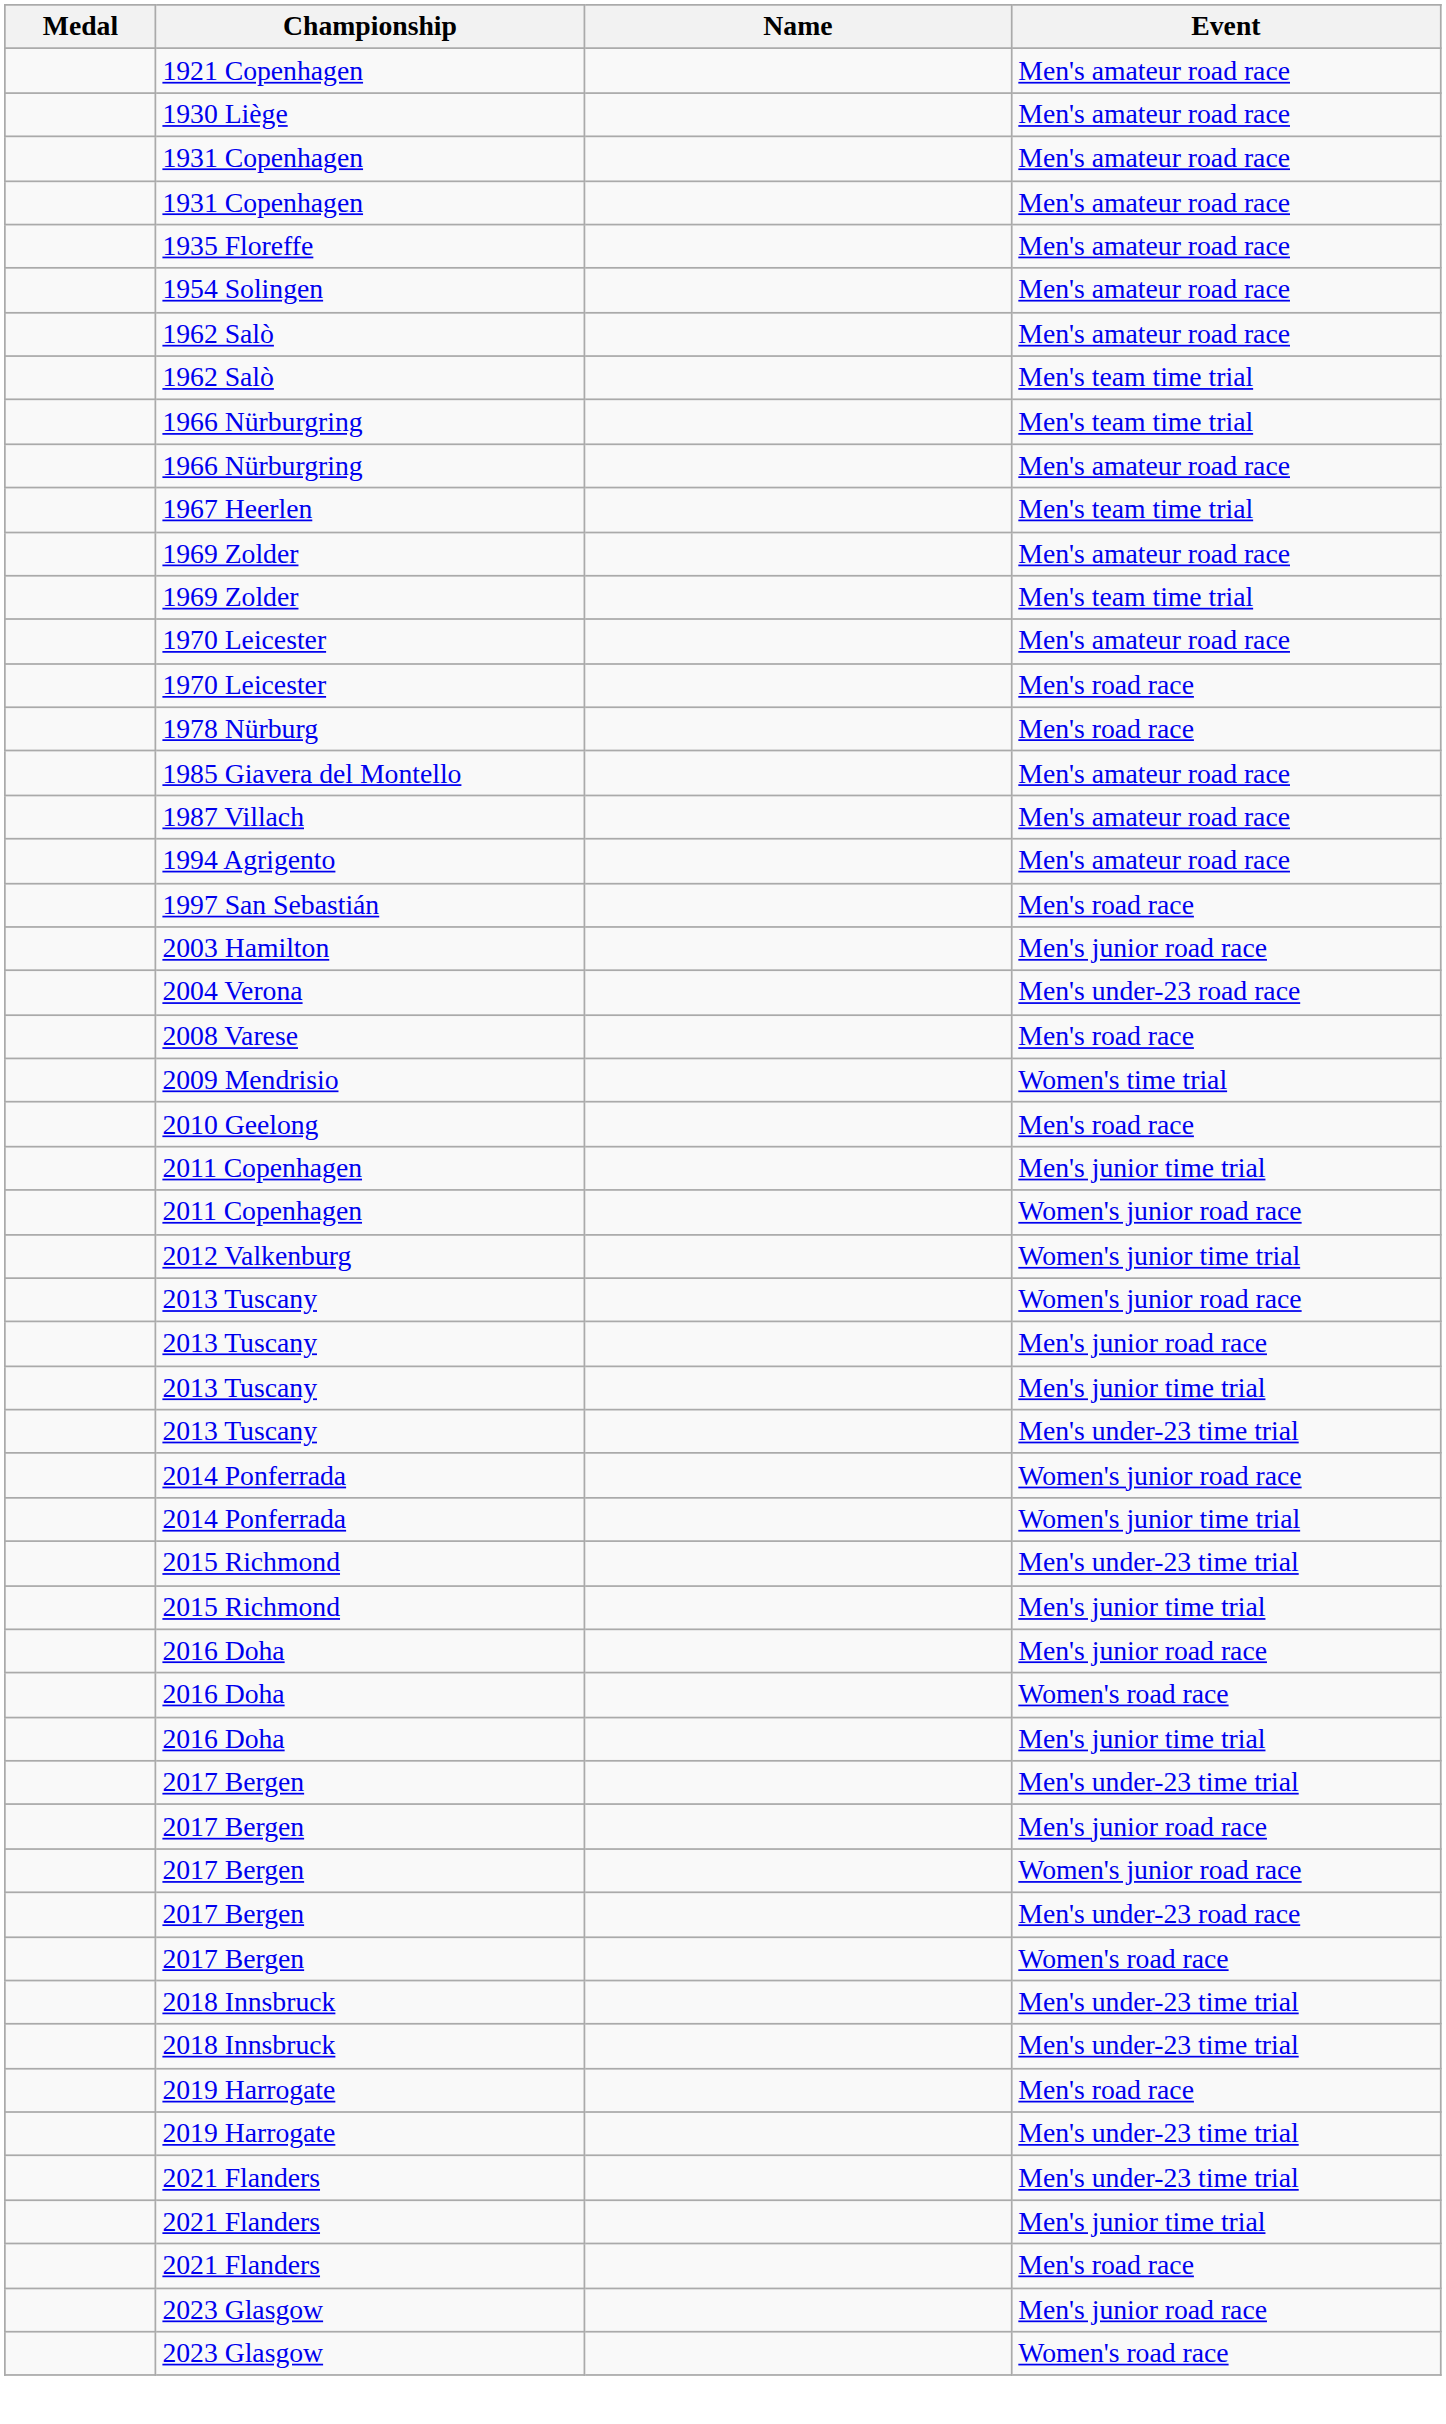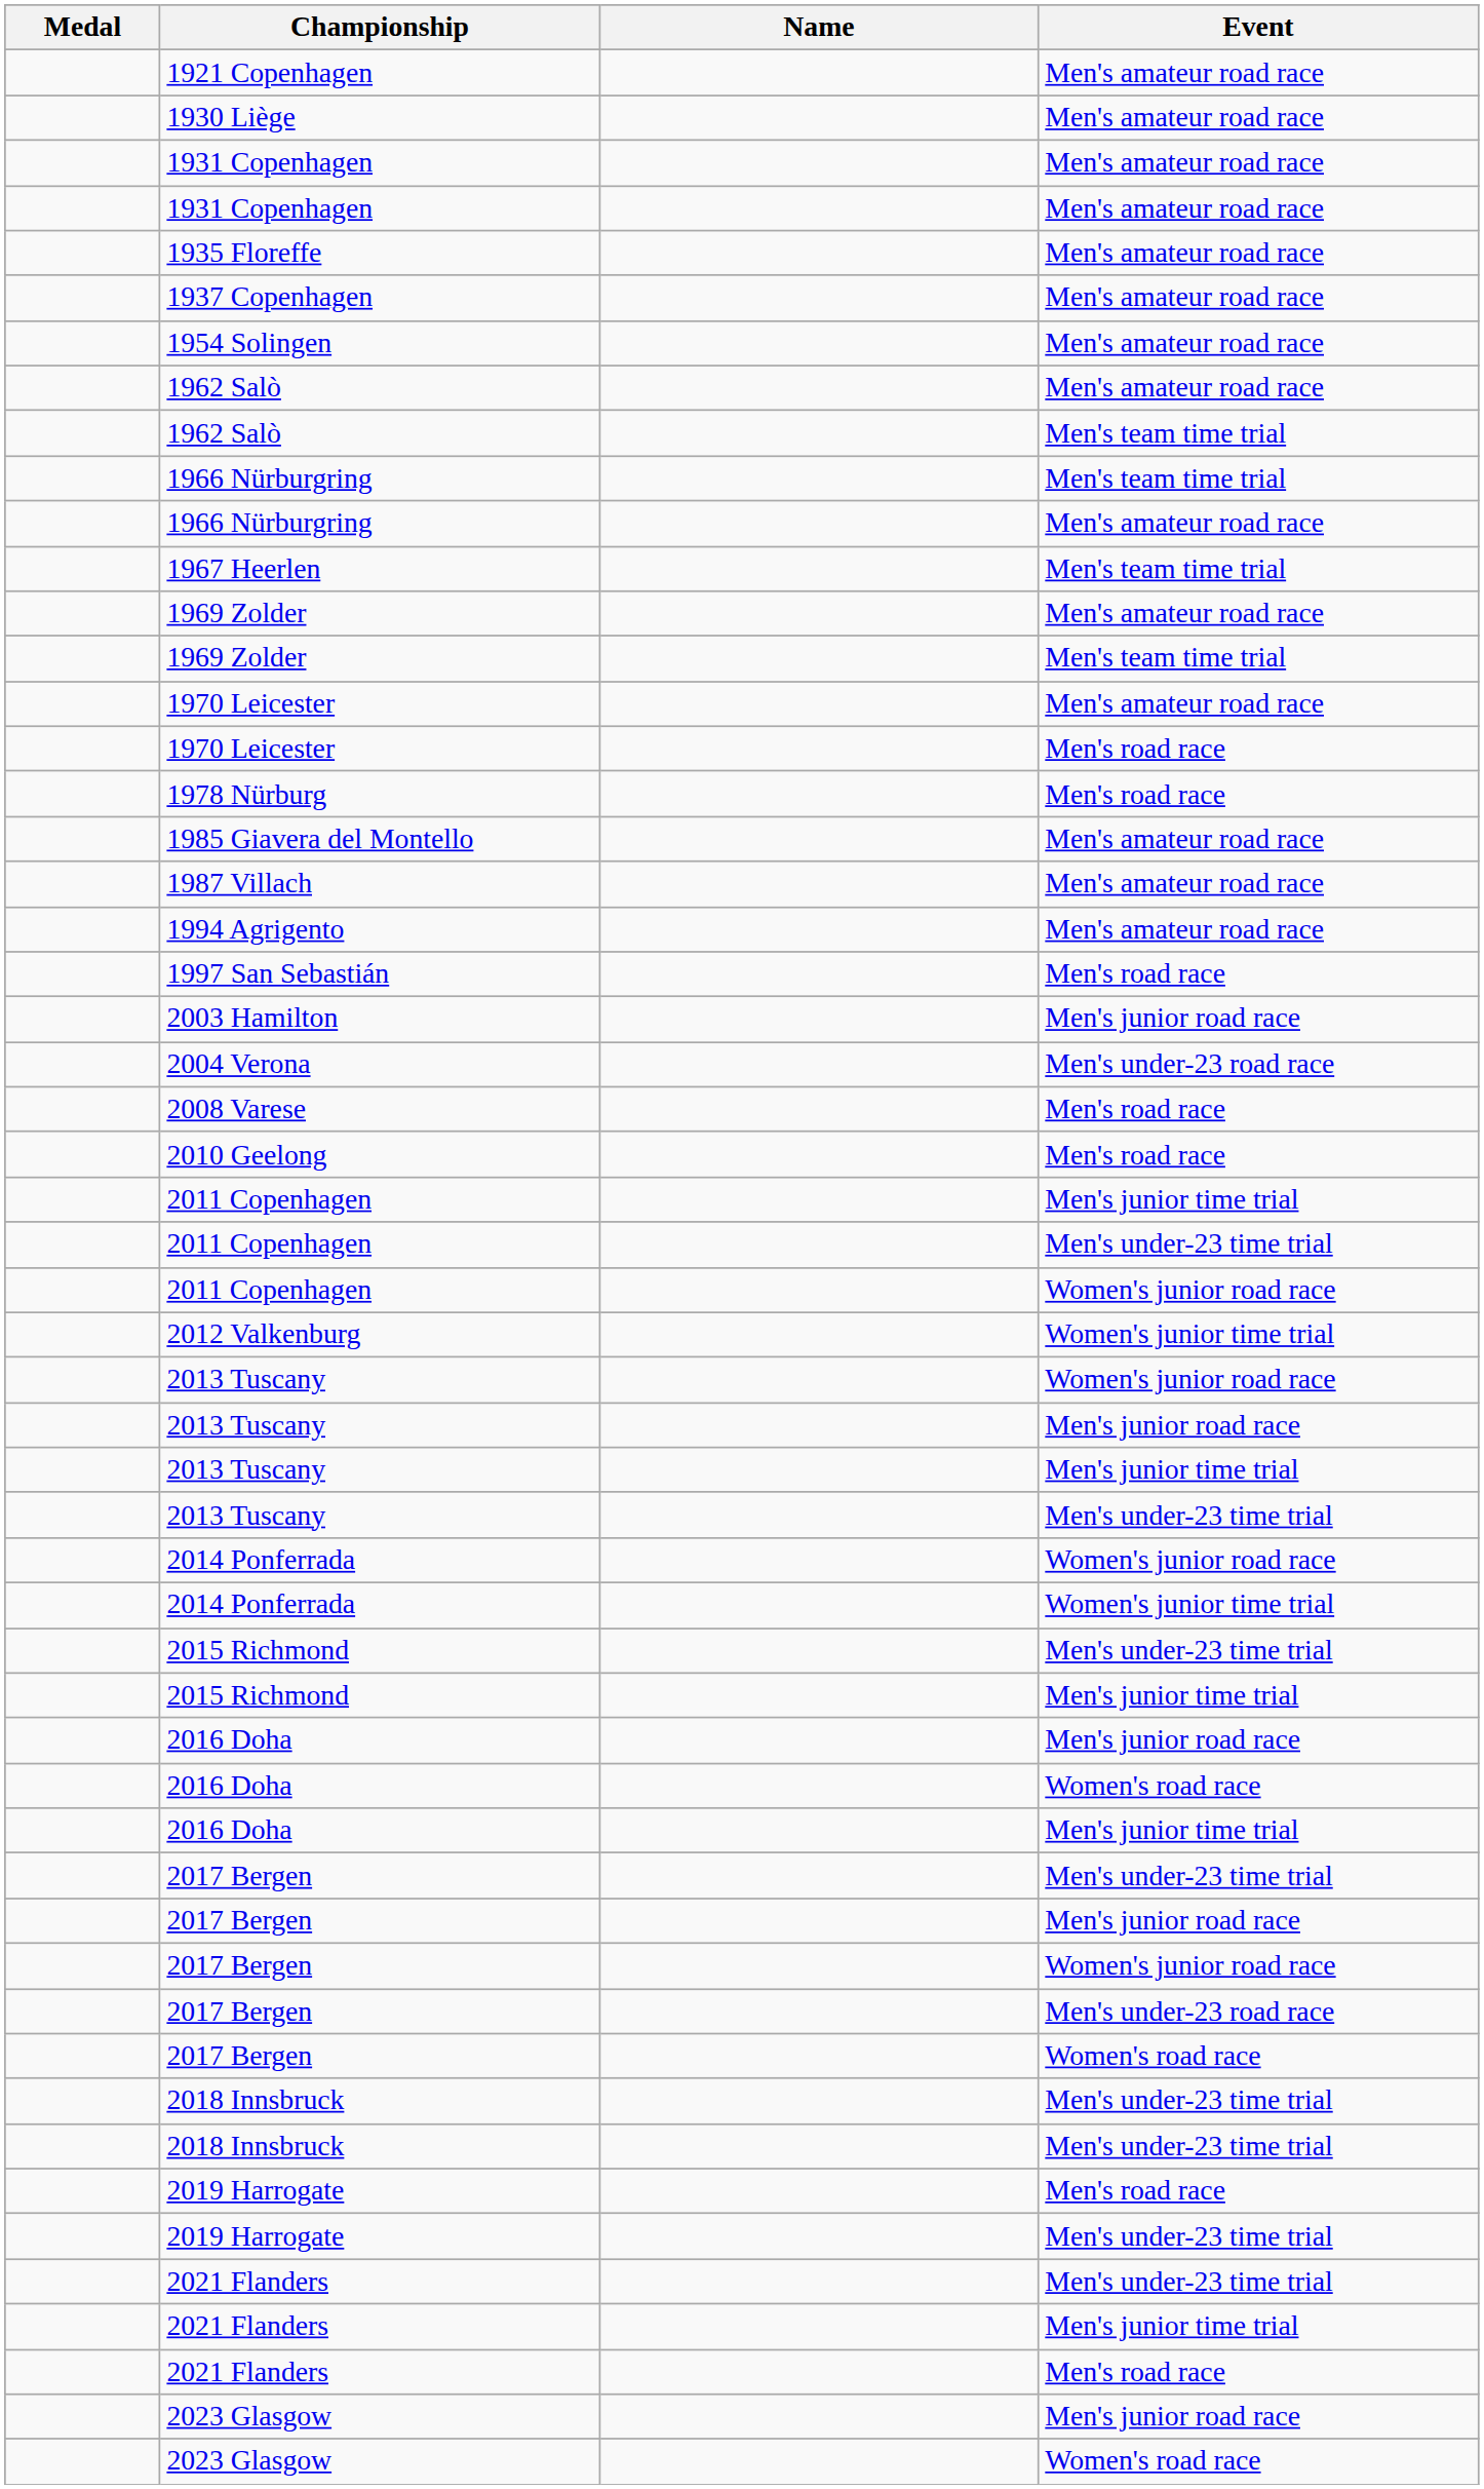+ row: 1937 Copenhagen | Men's amateur road race
- row: 2009 Mendrisio | Women's time trial
+ row: 2011 Copenhagen | Men's under-23 time trial
